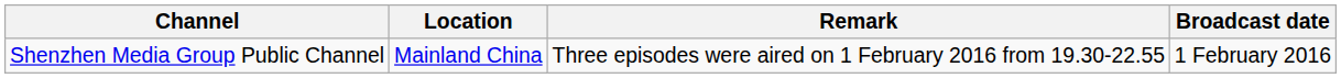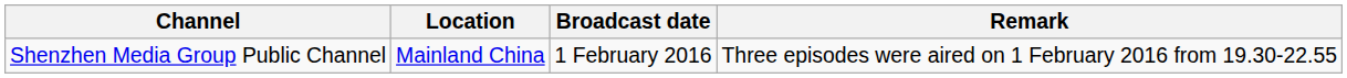columns swapped: Broadcast date <-> Remark
